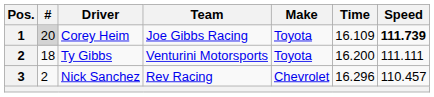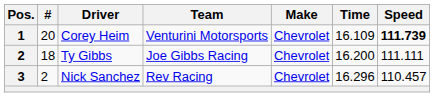Corey Heim | #: lightgrey background -> no background
Corey Heim | Team: Joe Gibbs Racing -> Venturini Motorsports
Corey Heim | Make: Toyota -> Chevrolet
Ty Gibbs | Team: Venturini Motorsports -> Joe Gibbs Racing
Ty Gibbs | Make: Toyota -> Chevrolet
